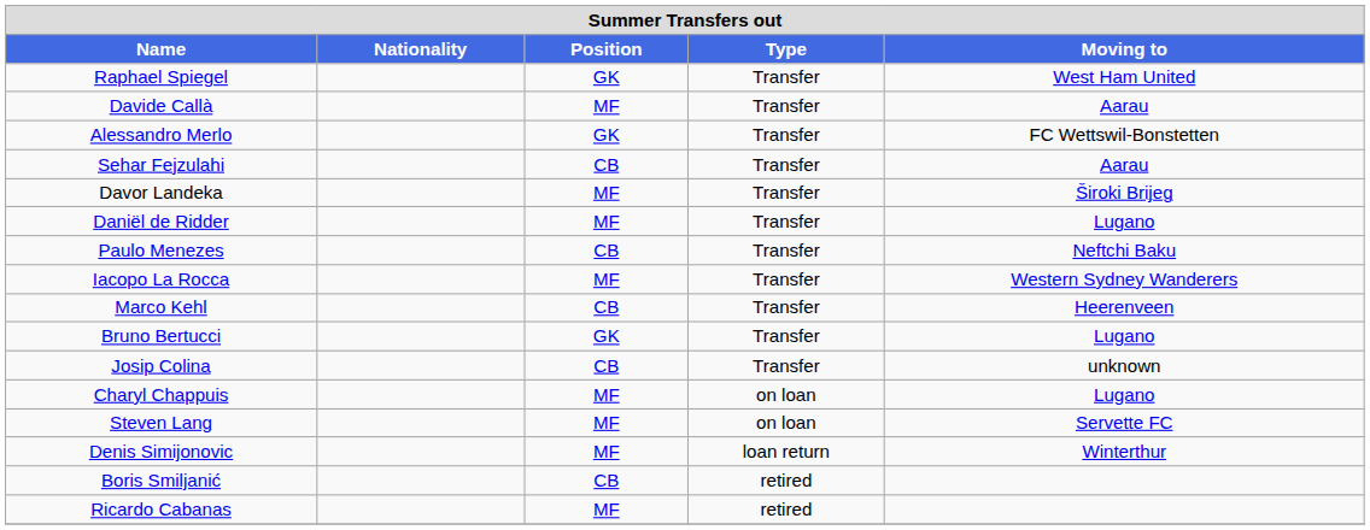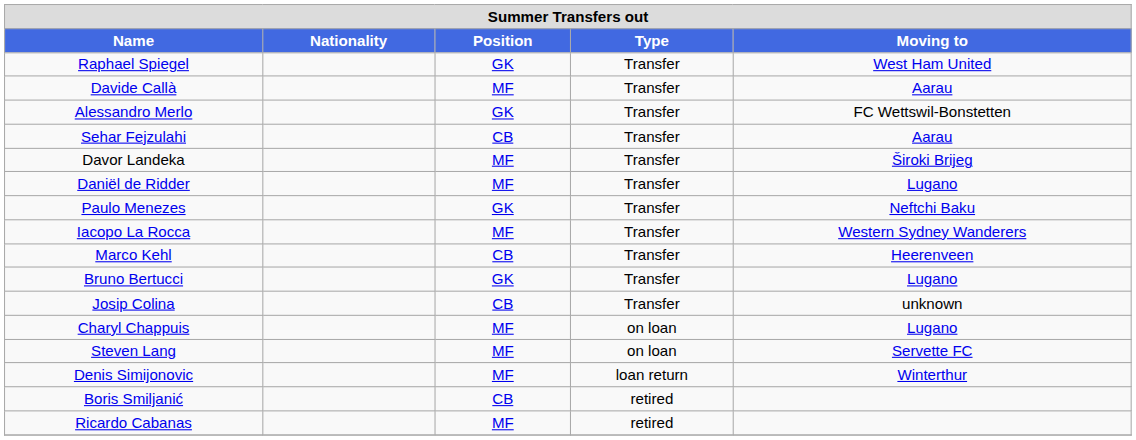Paulo Menezes | Position: CB -> GK
